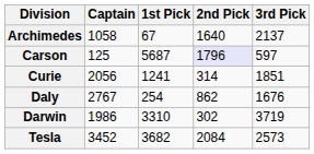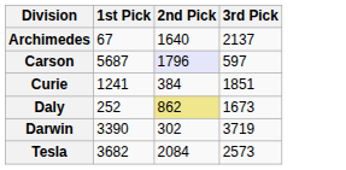- column: Captain | 1058 | 125 | 2056 | 2767 | 1986 | 3452
Curie | 2nd Pick: 314 -> 384
Daly | 1st Pick: 254 -> 252
Daly | 2nd Pick: no background -> khaki background
Daly | 3rd Pick: 1676 -> 1673
Darwin | 1st Pick: 3310 -> 3390
